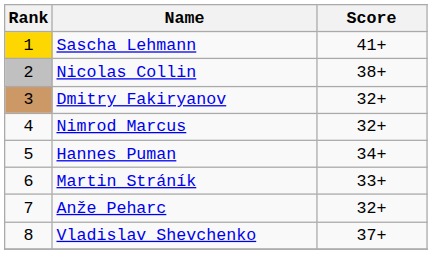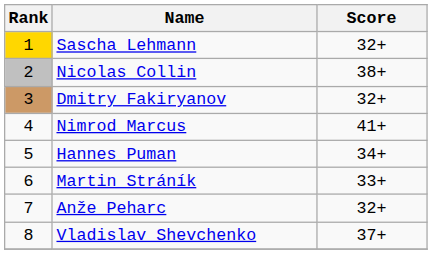Sascha Lehmann | Score: 41+ -> 32+
Nimrod Marcus | Score: 32+ -> 41+
